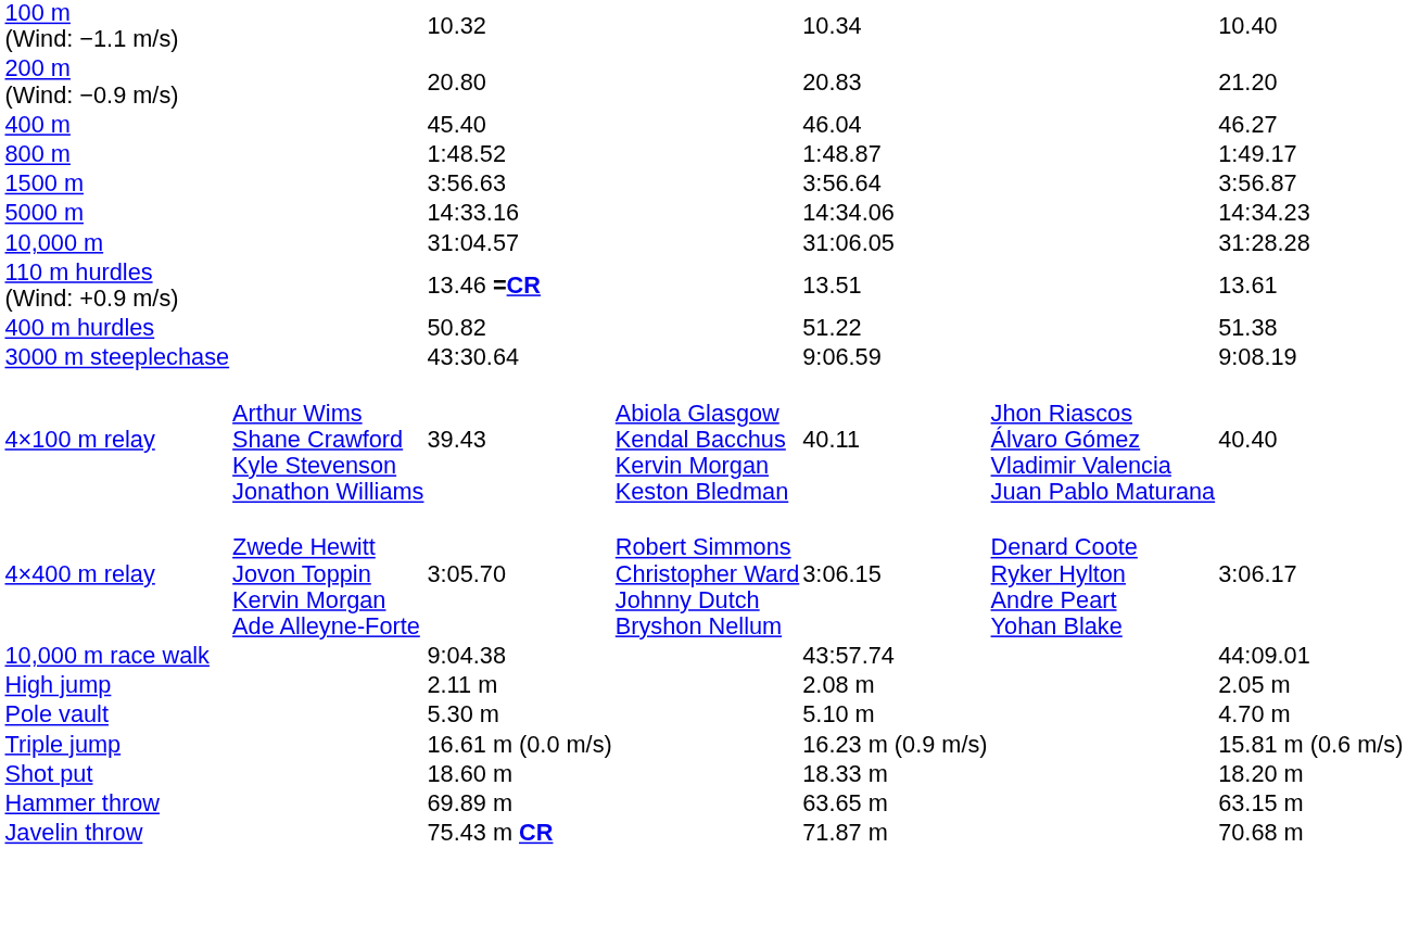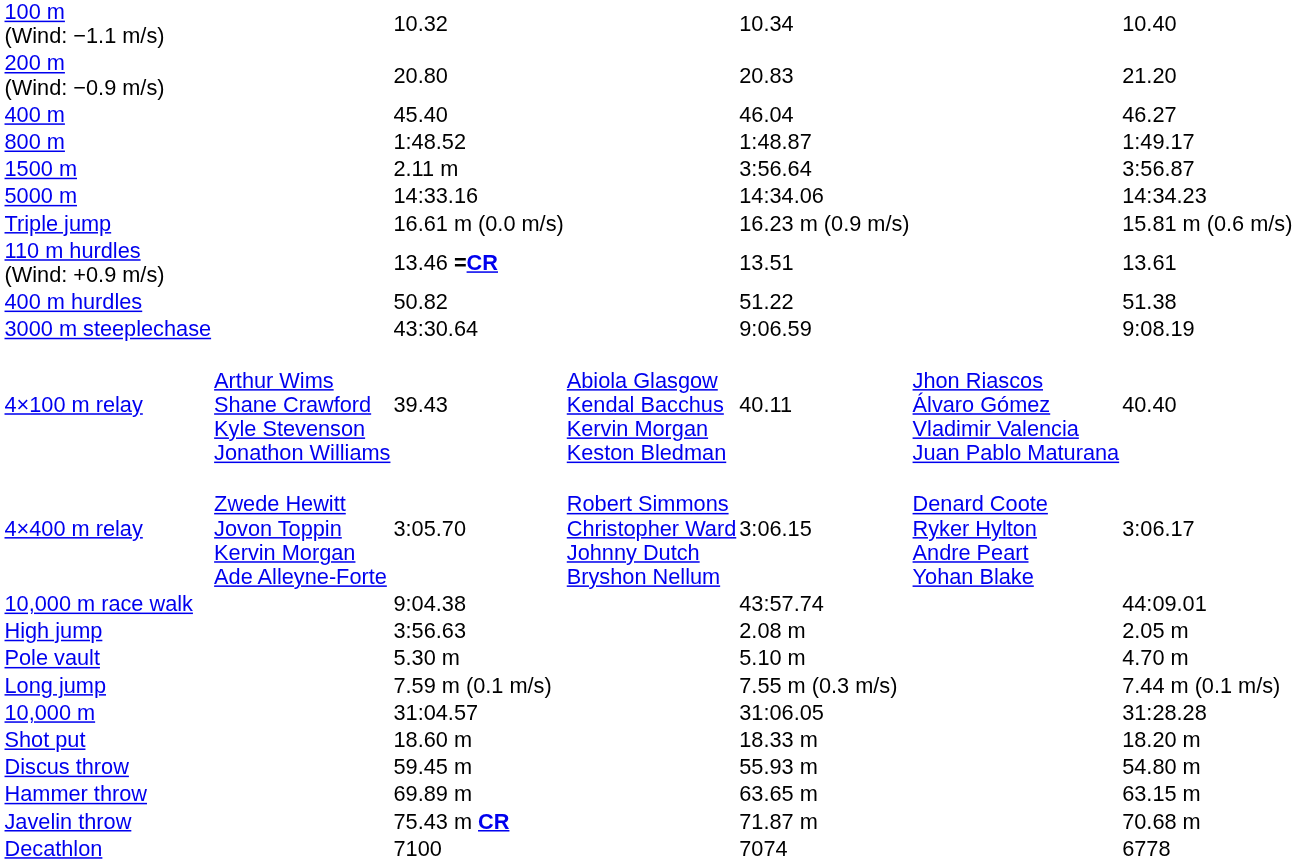1500 m | column 3: 3:56.63 -> 2.11 m
rows swapped: 10,000 m <-> Triple jump
High jump | column 3: 2.11 m -> 3:56.63
+ row: Long jump | 7.59 m (0.1 m/s) | 7.55 m (0.3 m/s) | 7.44 m (0.1 m/s)
+ row: Discus throw | 59.45 m | 55.93 m | 54.80 m
+ row: Decathlon | 7100 | 7074 | 6778
